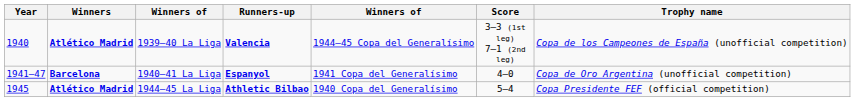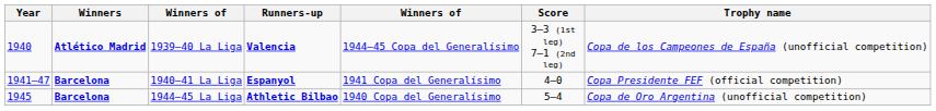1940–41 La Liga | Trophy name: Copa de Oro Argentina (unofficial competition) -> Copa Presidente FEF (official competition)
1944–45 La Liga | Winners: Atlético Madrid -> Barcelona
1944–45 La Liga | Trophy name: Copa Presidente FEF (official competition) -> Copa de Oro Argentina (unofficial competition)
